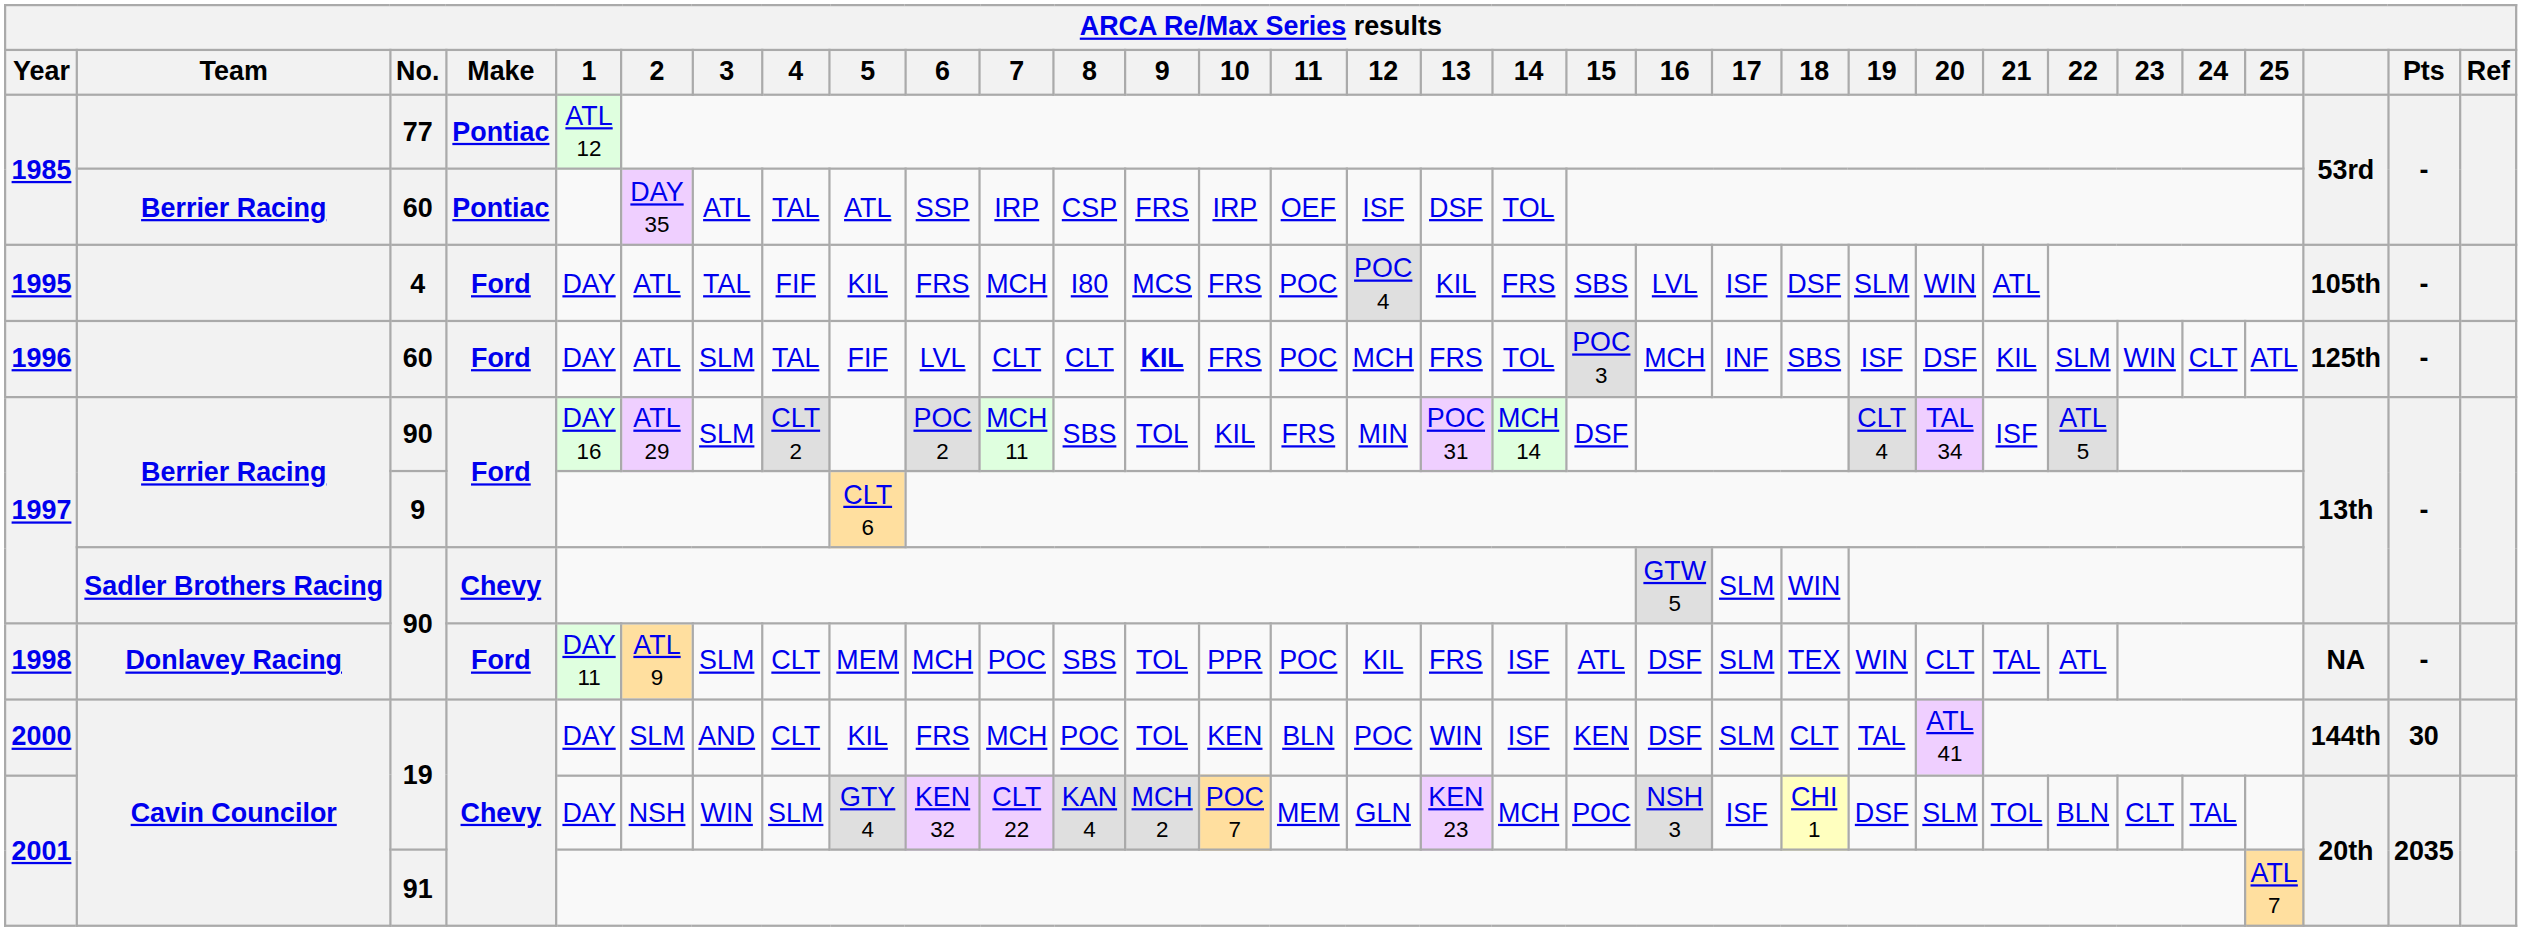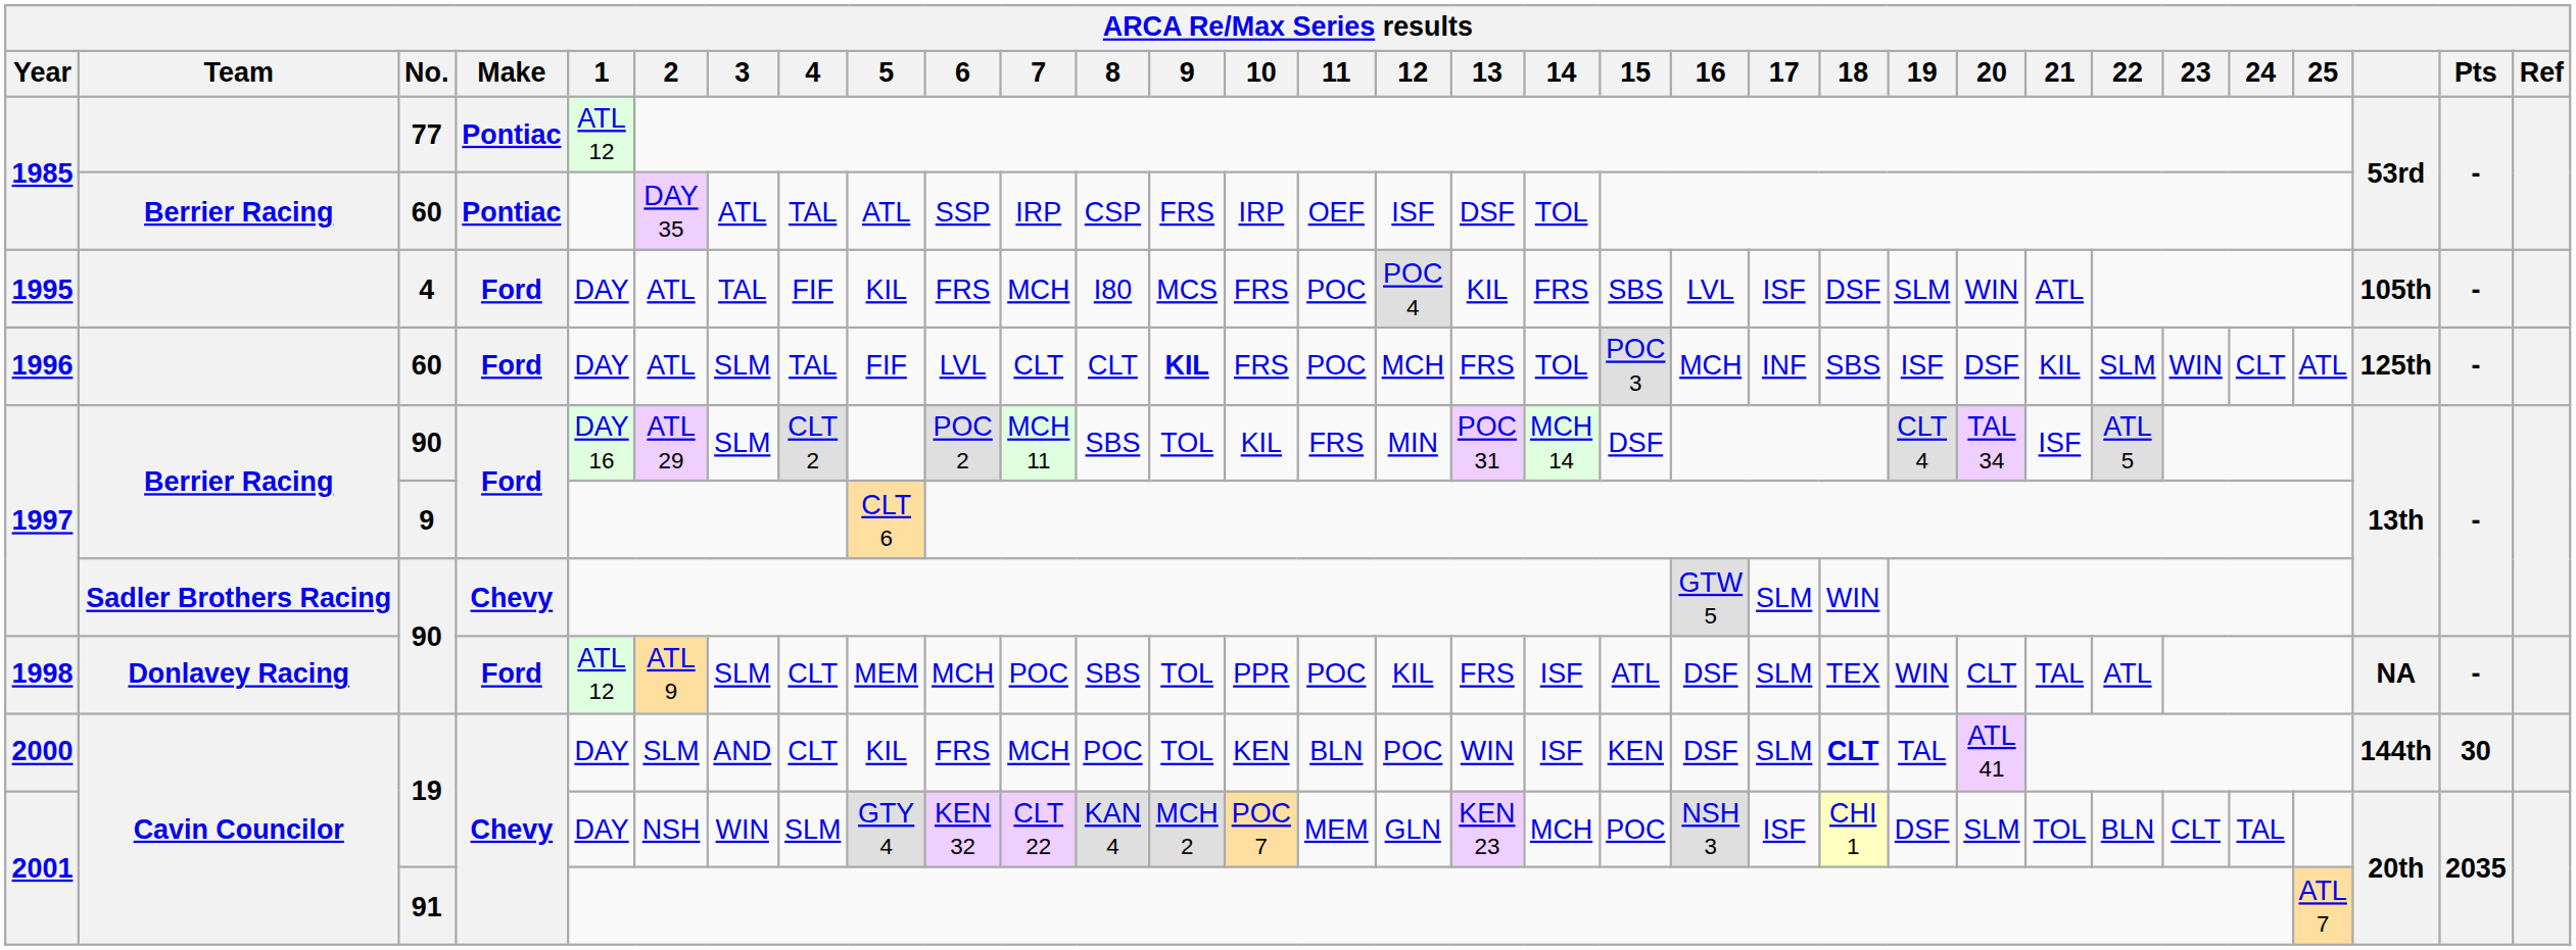1998 | 1: DAY 11 -> ATL 12
2000 | 18: normal -> bold
